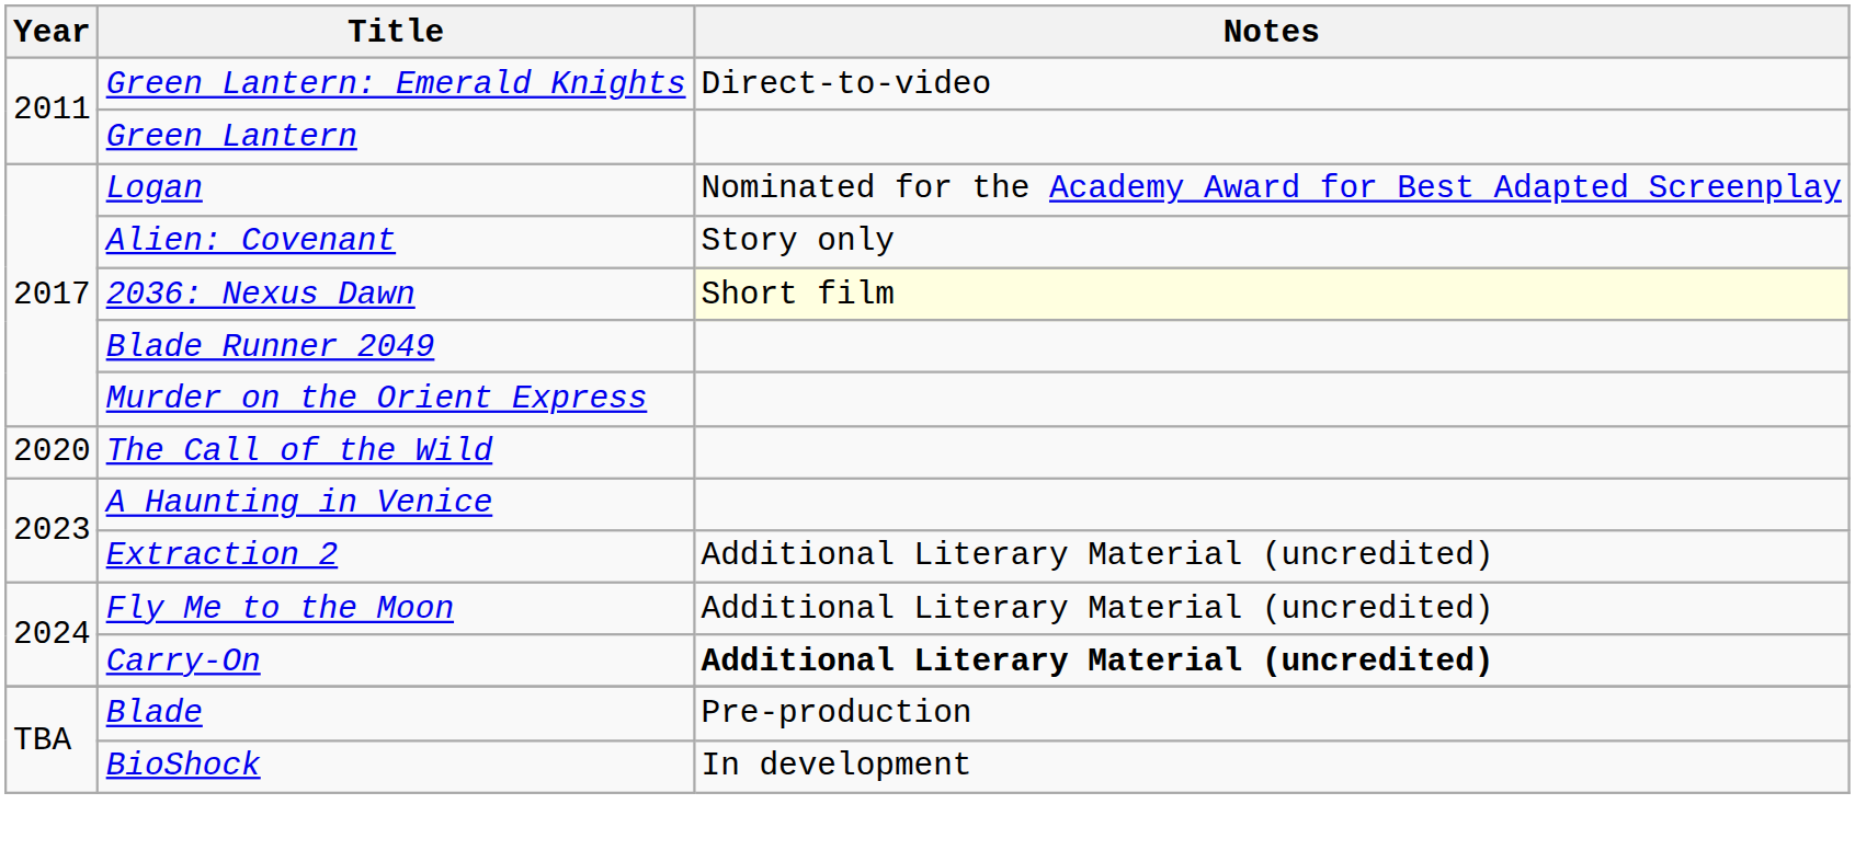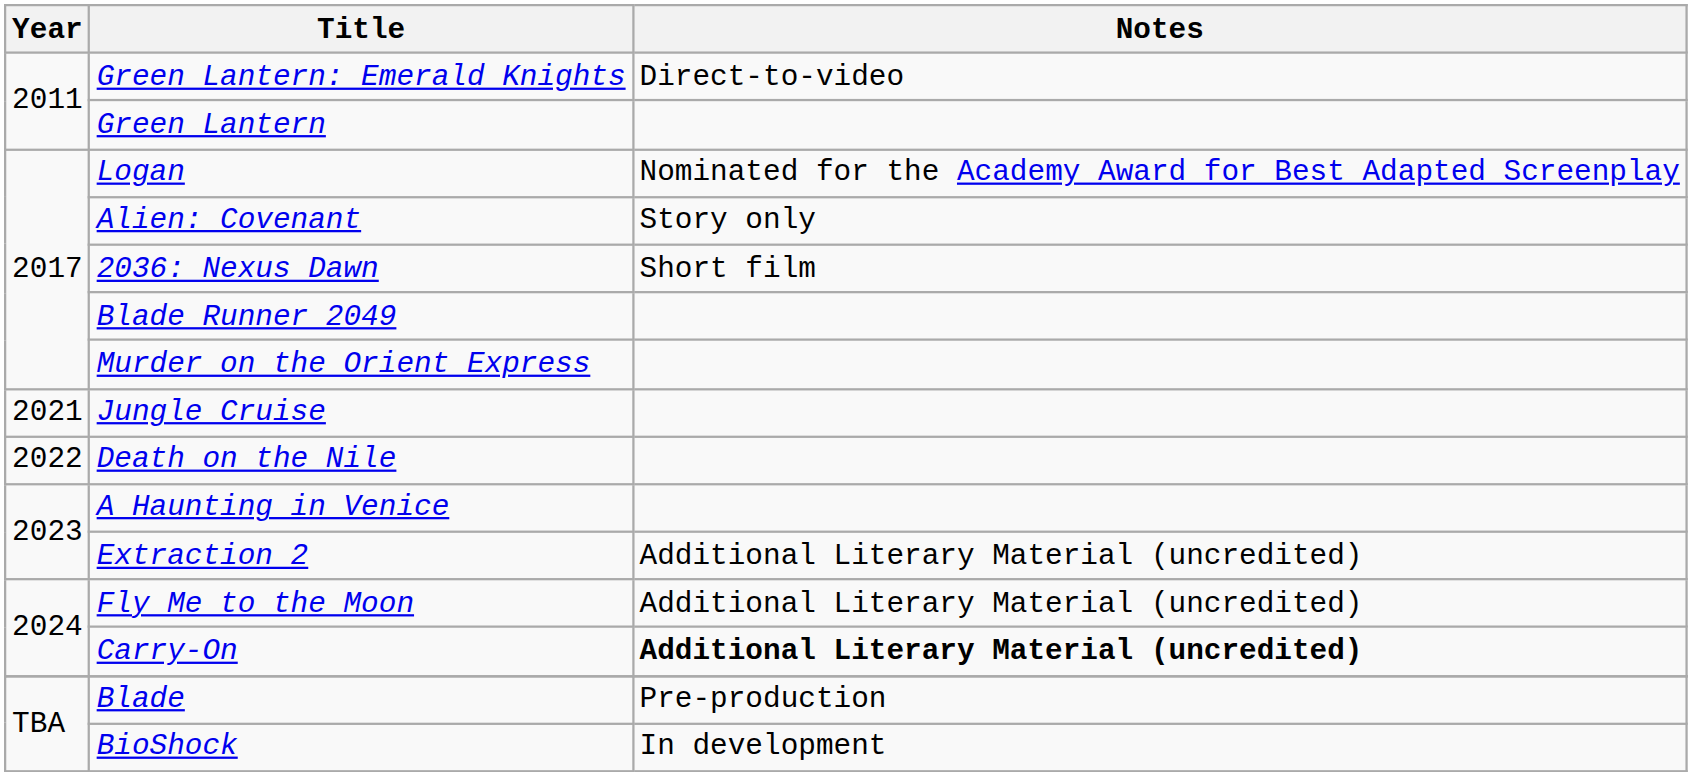2036: Nexus Dawn | Notes: lightyellow background -> no background
- row: 2020 | The Call of the Wild
+ row: 2021 | Jungle Cruise
+ row: 2022 | Death on the Nile
